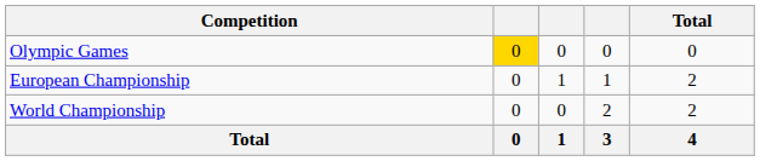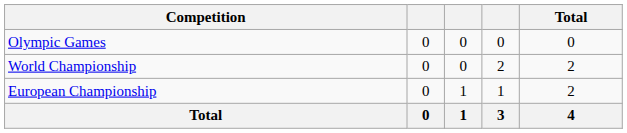Olympic Games | column 2: gold background -> no background
rows swapped: World Championship <-> European Championship
